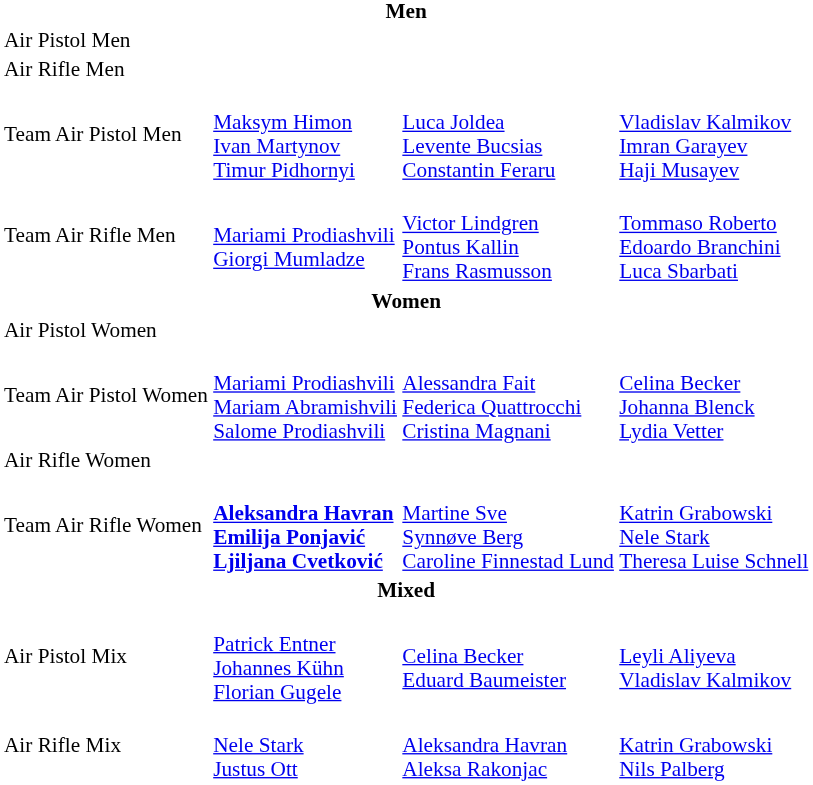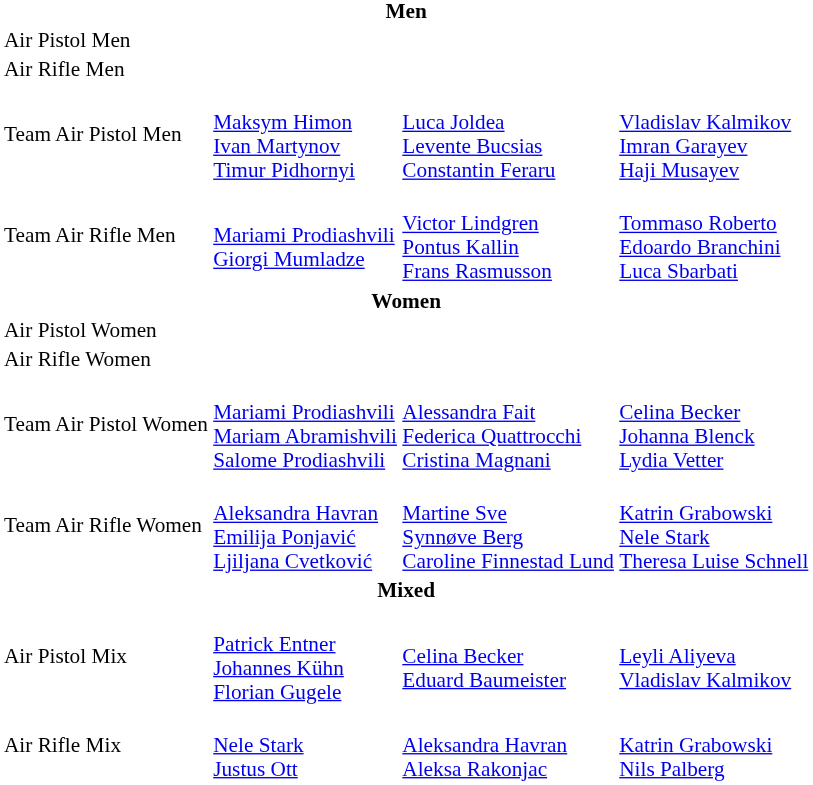rows swapped: Air Rifle Women <-> Team Air Pistol Women
Team Air Rifle Women | column 2: bold -> normal
